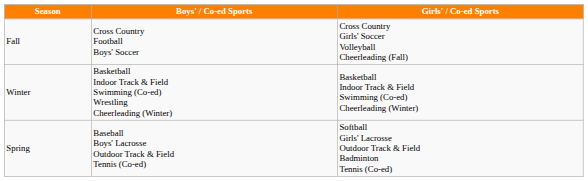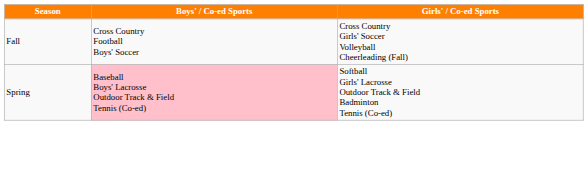- row: Winter | Basketball Indoor Track & Field Swimming (Co-ed) Wrestling Cheerleading (Winter) | Basketball Indoor Track & Field Swimming (Co-ed) Cheerleading (Winter)
Spring | Boys' / Co-ed Sports: no background -> pink background
